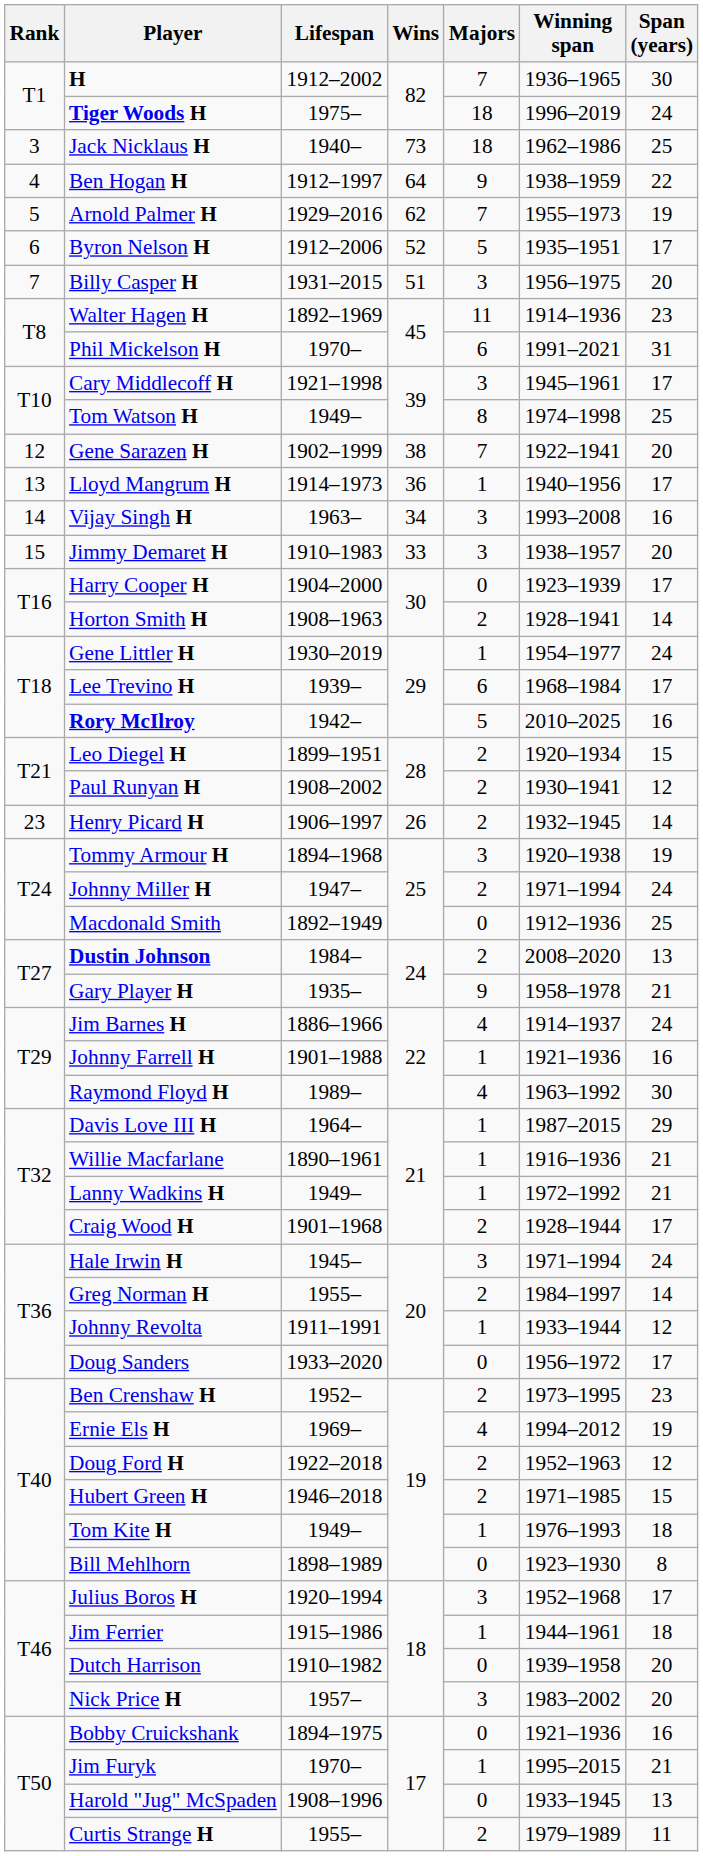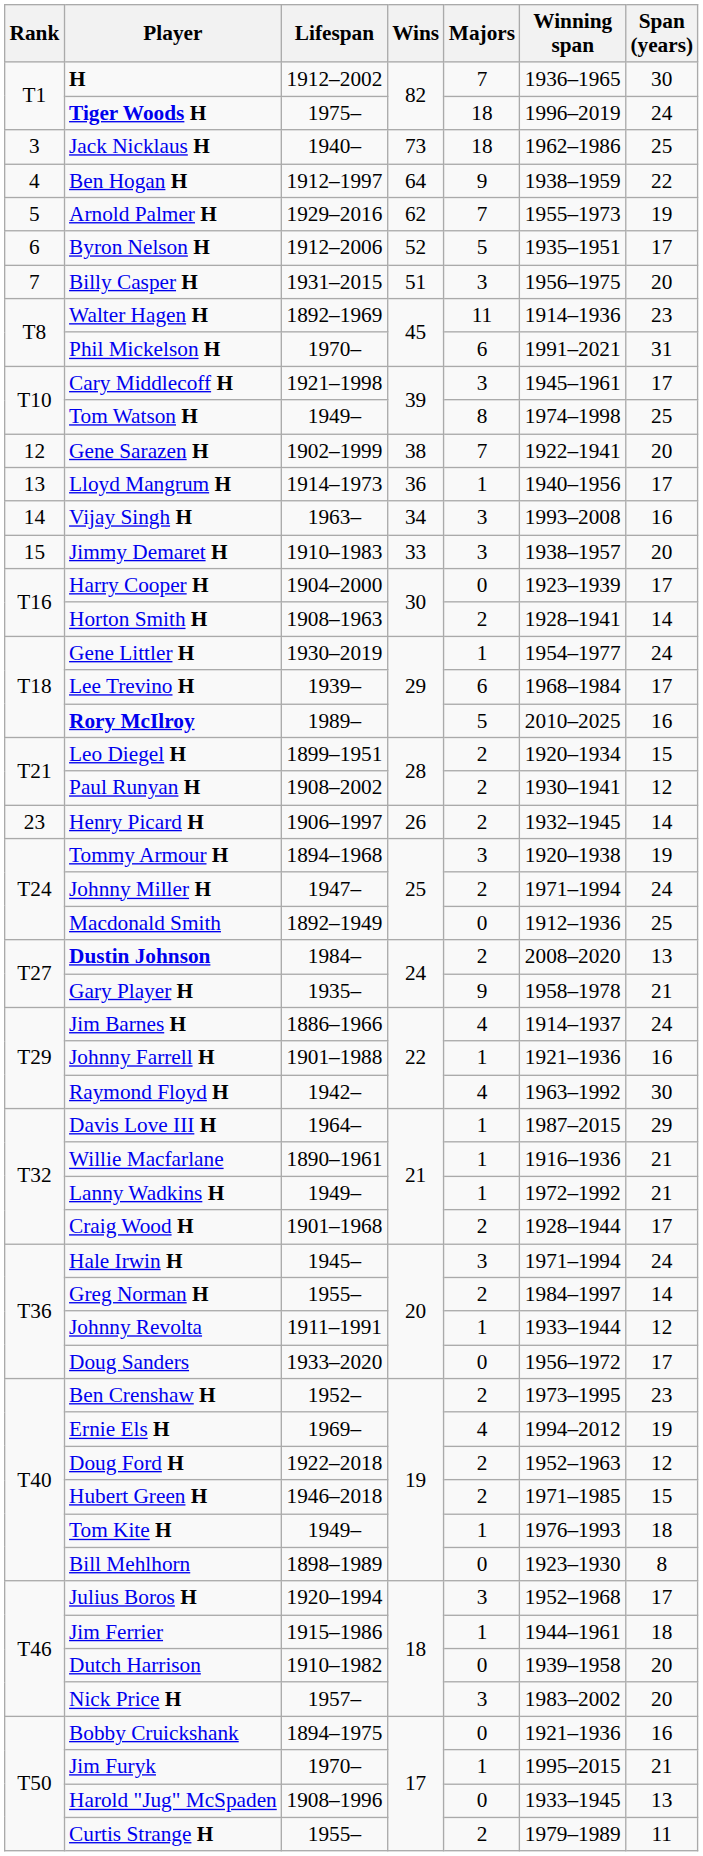Rory McIlroy | Lifespan: 1942– -> 1989–
Raymond Floyd H | Lifespan: 1989– -> 1942–
